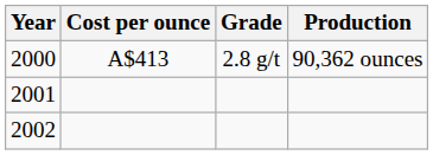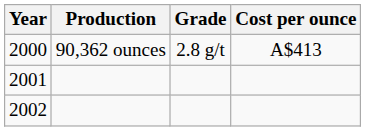columns swapped: Production <-> Cost per ounce
